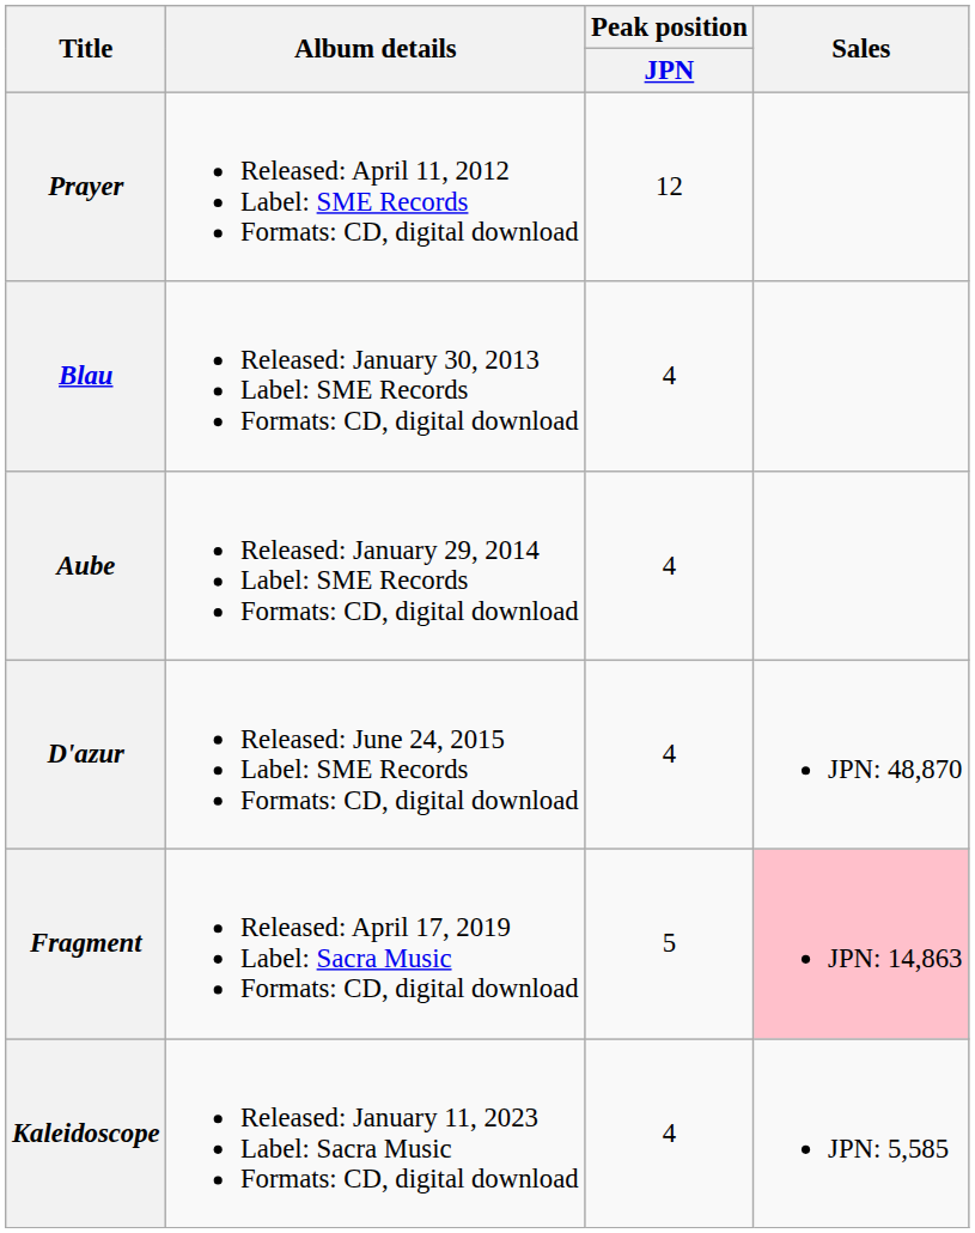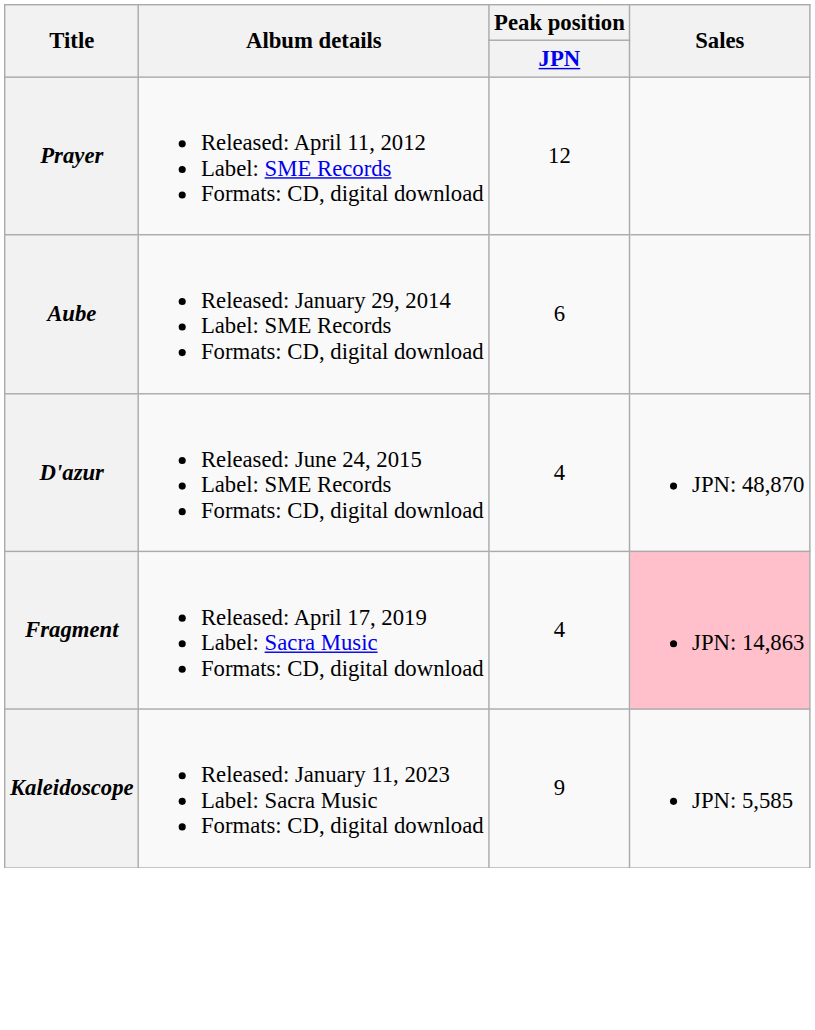- row: Blau | Released: January 30, 2013 Label: SME Records Formats: CD, digital download | 4
Aube | Peak position / JPN: 4 -> 6
Fragment | Peak position / JPN: 5 -> 4
Kaleidoscope | Peak position / JPN: 4 -> 9
